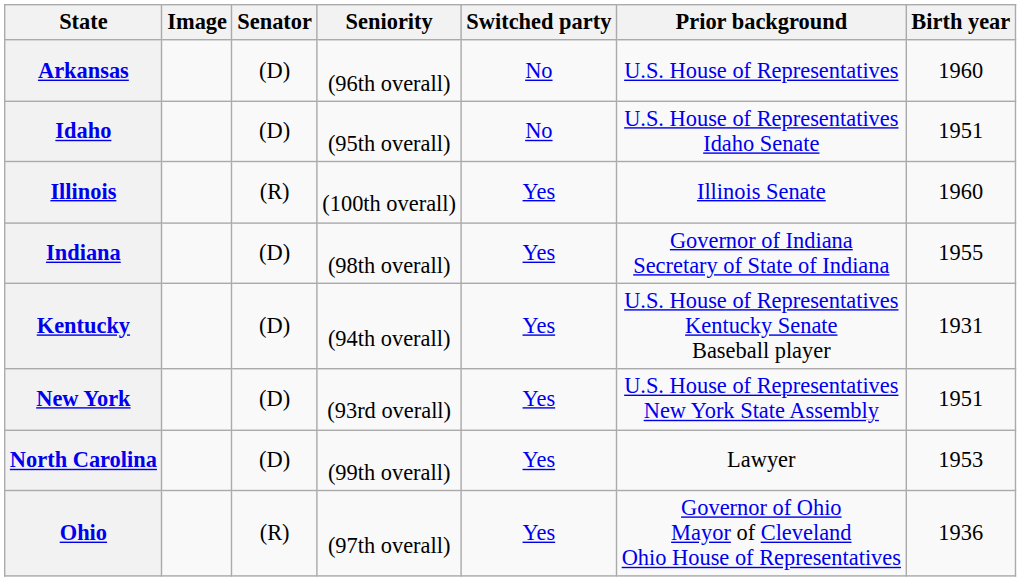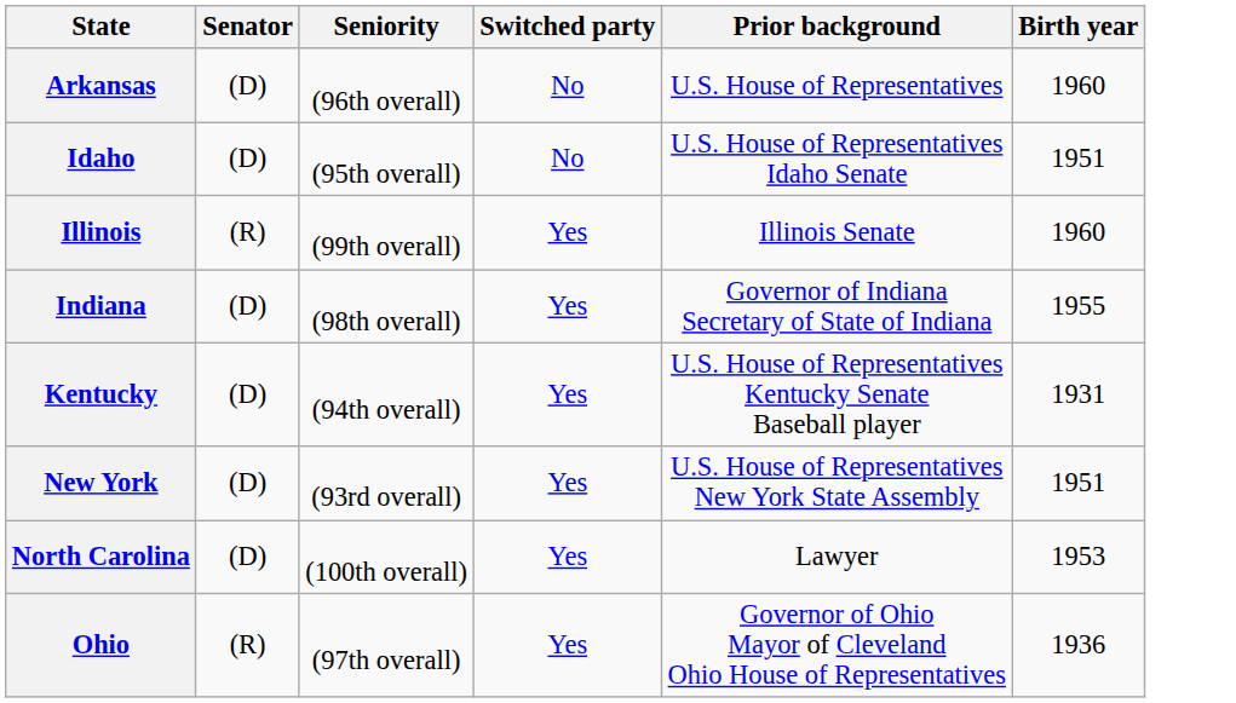- column: Image
Illinois | Seniority: (100th overall) -> (99th overall)
North Carolina | Seniority: (99th overall) -> (100th overall)
